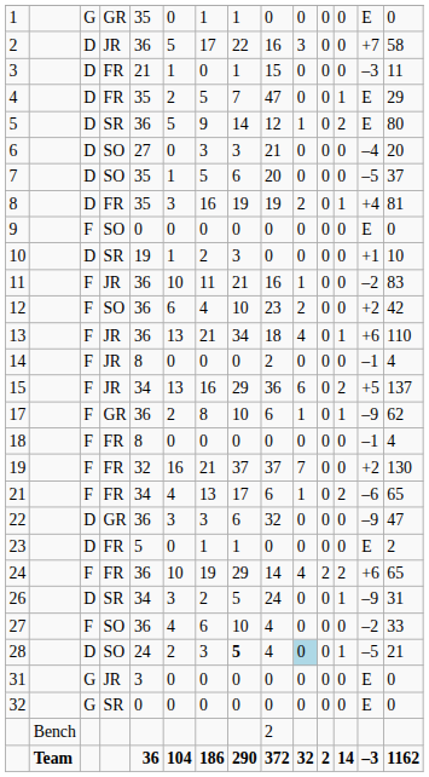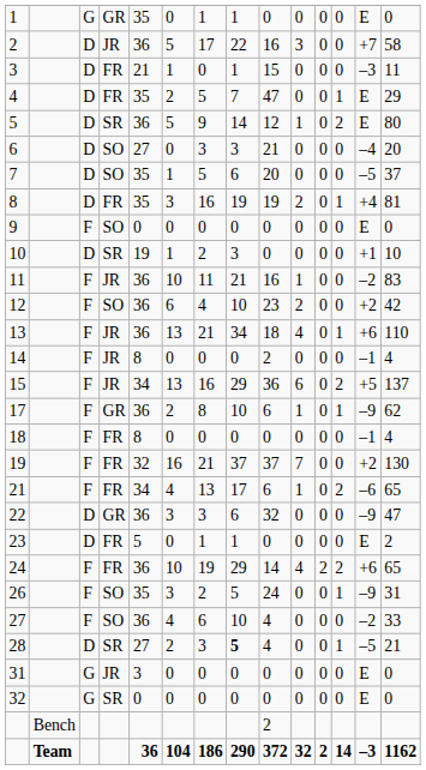26 | column 3: D -> F
26 | column 4: SR -> SO
26 | column 5: 34 -> 35
28 | column 4: SO -> SR
28 | column 5: 24 -> 27
28 | column 10: lightblue background -> no background
